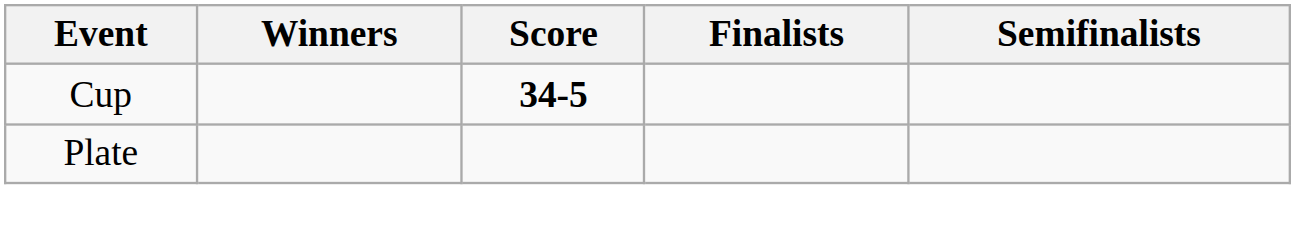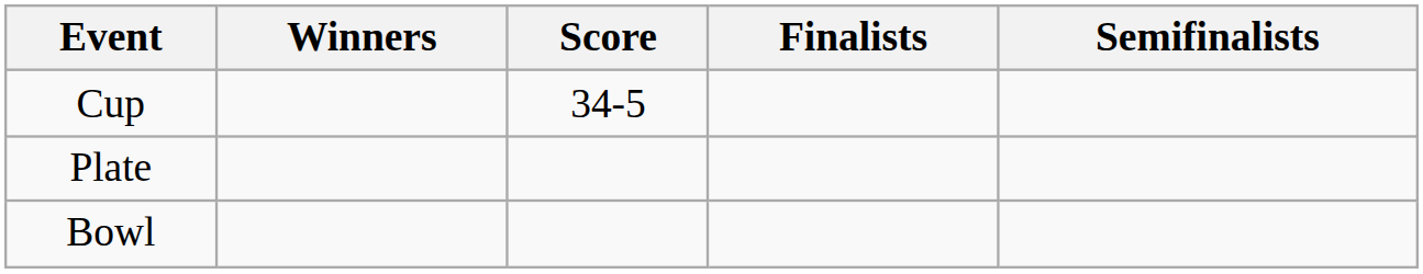Cup | Score: bold -> normal
+ row: Bowl
